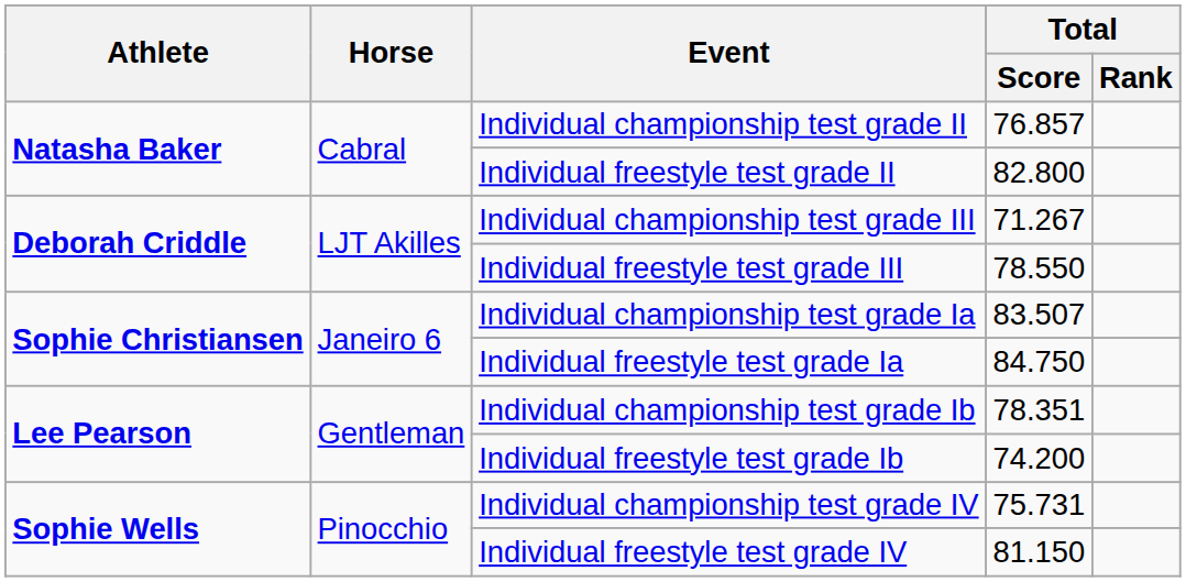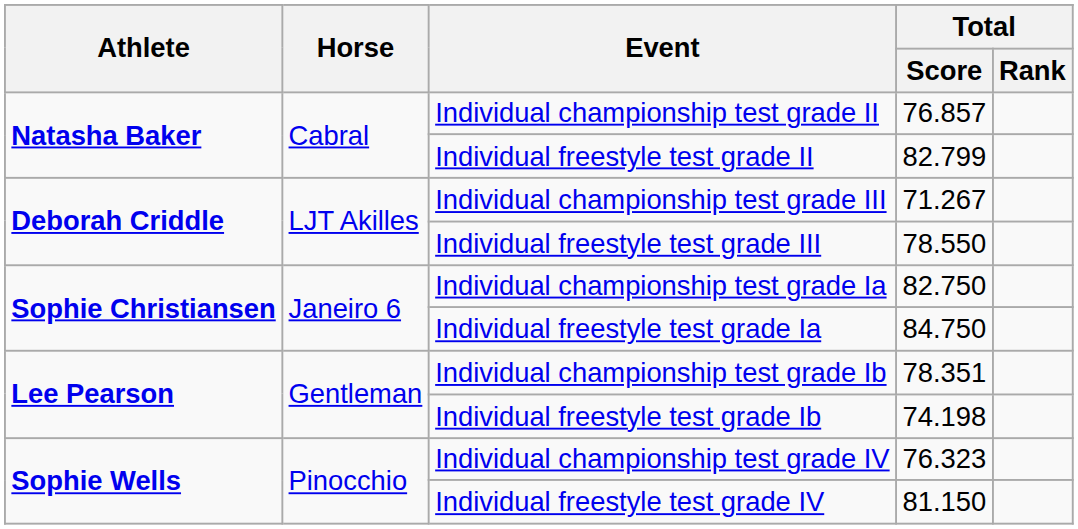Individual freestyle test grade II | Total / Score: 82.800 -> 82.799
Individual championship test grade Ia | Total / Score: 83.507 -> 82.750
Individual freestyle test grade Ib | Total / Score: 74.200 -> 74.198
Individual championship test grade IV | Total / Score: 75.731 -> 76.323
